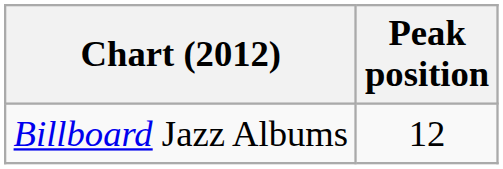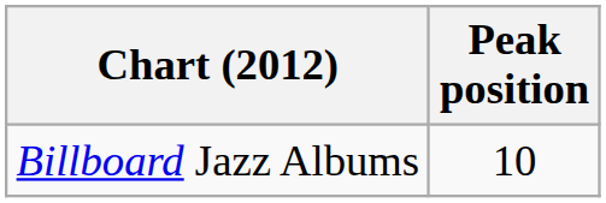Billboard Jazz Albums | Peak position: 12 -> 10
